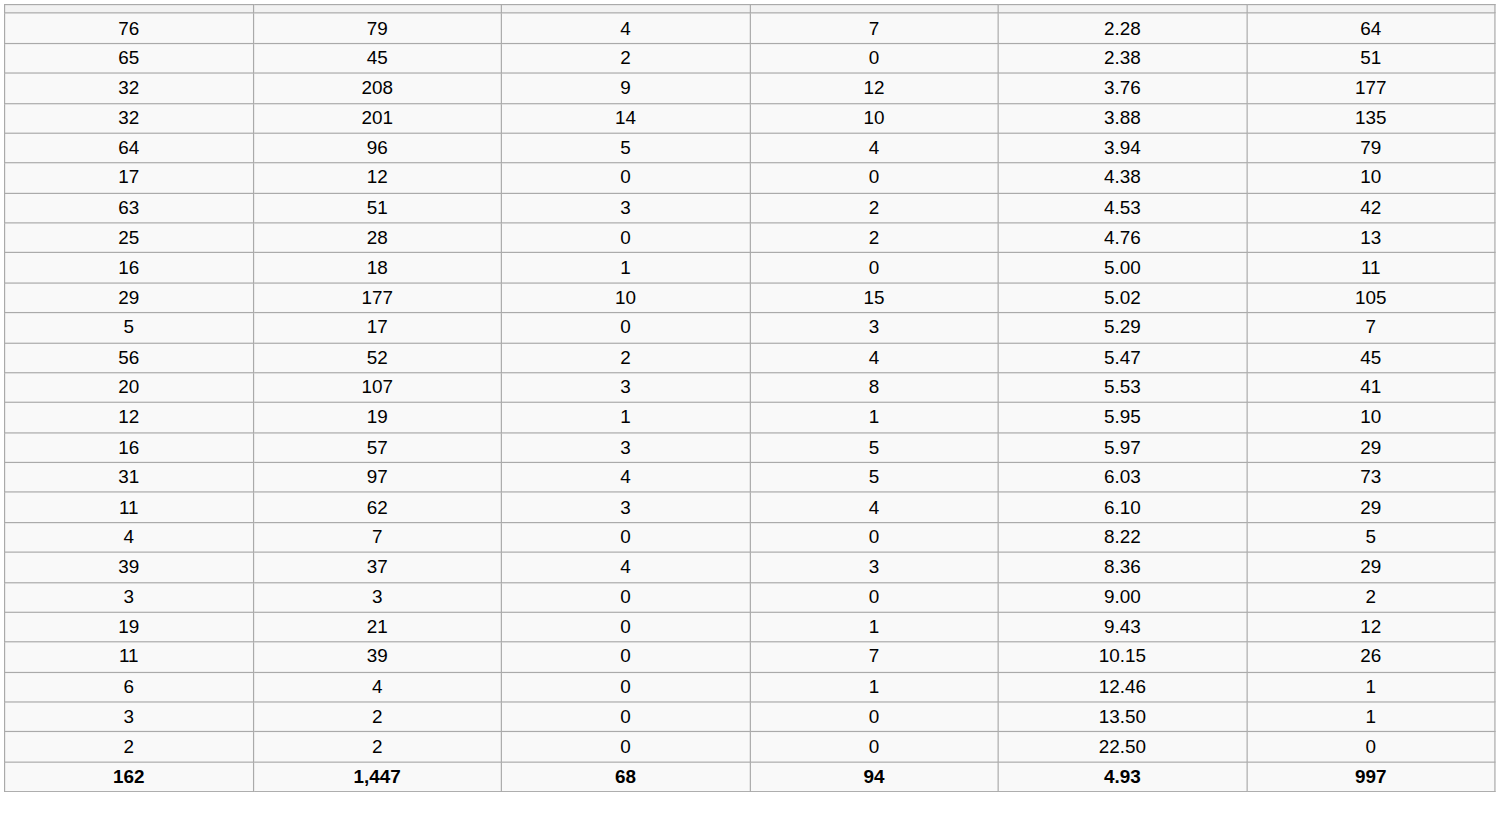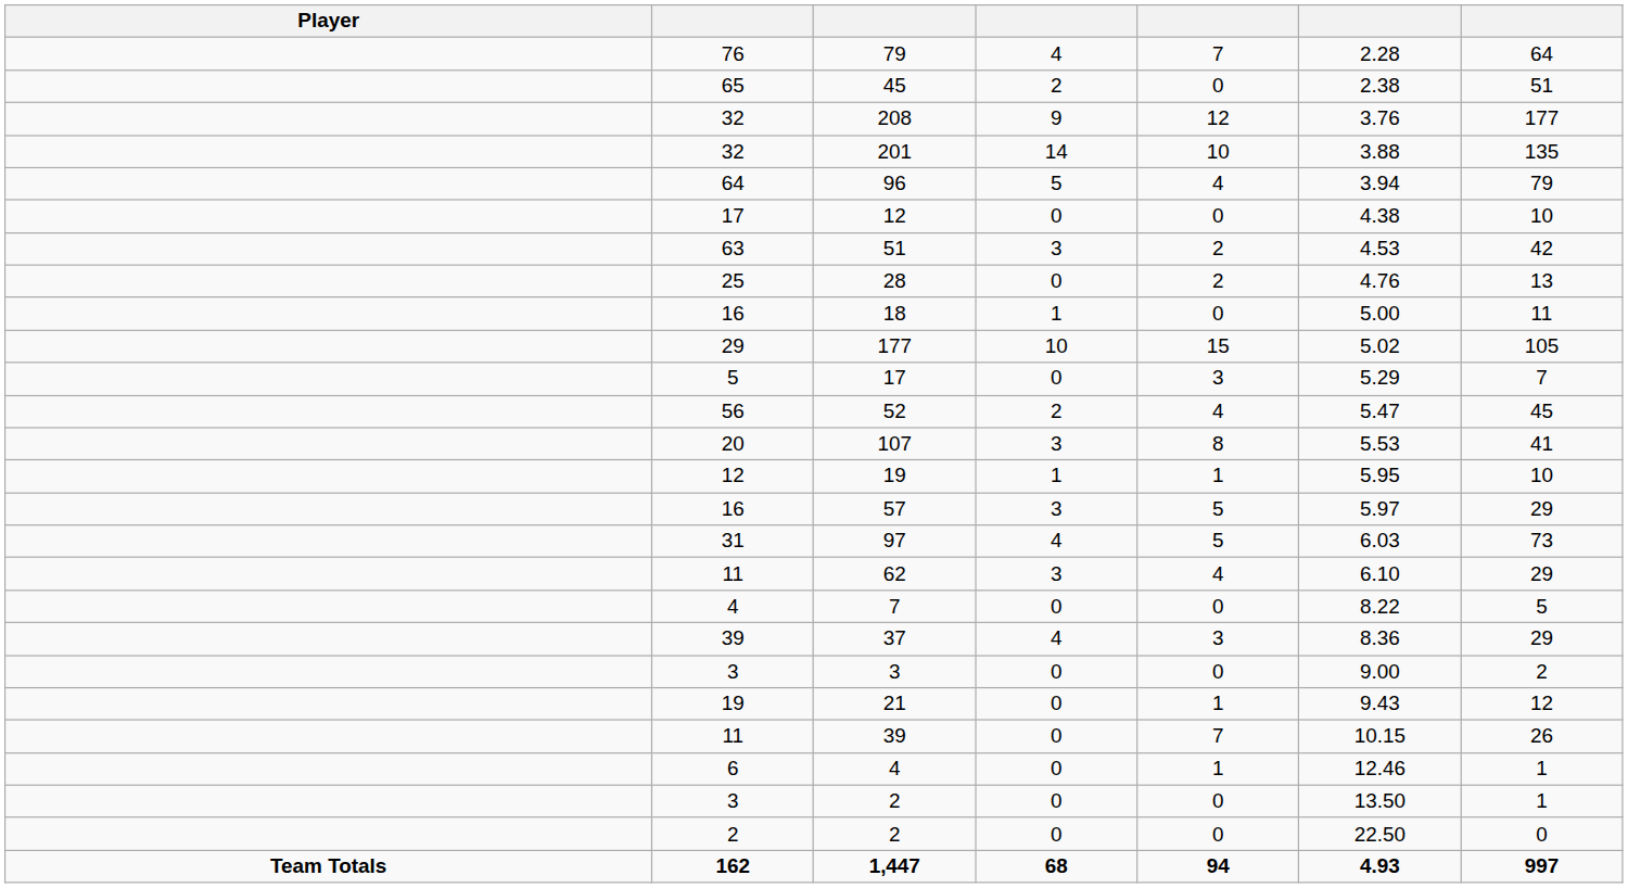+ column: Player | Team Totals
